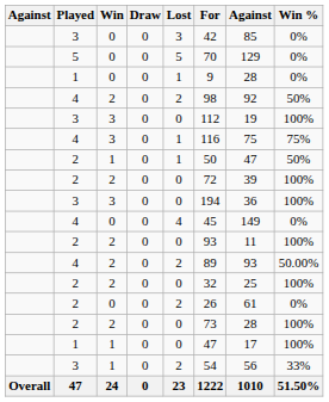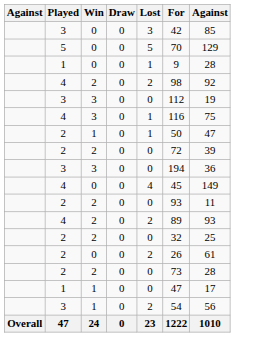- column: Win % | 0% | 0% | 0% | 50% | 100% | 75% | 50% | 100% | 100% | 0% | 100% | 50.00% | 100% | 0% | 100% | 100% | 33% | 51.50%
